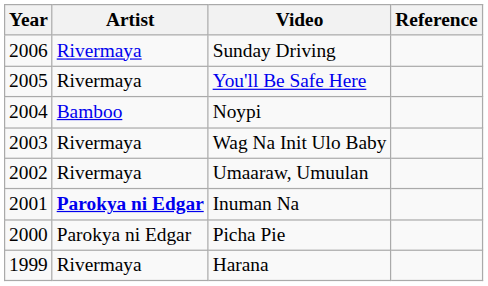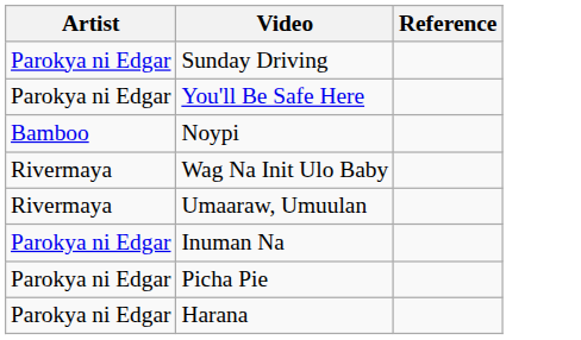- column: Year | 2006 | 2005 | 2004 | 2003 | 2002 | 2001 | 2000 | 1999
Sunday Driving | Artist: Rivermaya -> Parokya ni Edgar
You'll Be Safe Here | Artist: Rivermaya -> Parokya ni Edgar
Inuman Na | Artist: bold -> normal
Harana | Artist: Rivermaya -> Parokya ni Edgar
